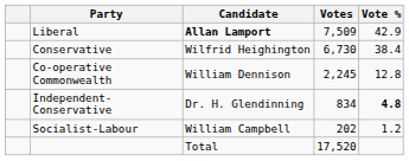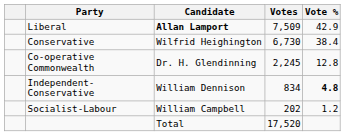Co-operative Commonwealth | Candidate: William Dennison -> Dr. H. Glendinning
Independent-Conservative | Candidate: Dr. H. Glendinning -> William Dennison
